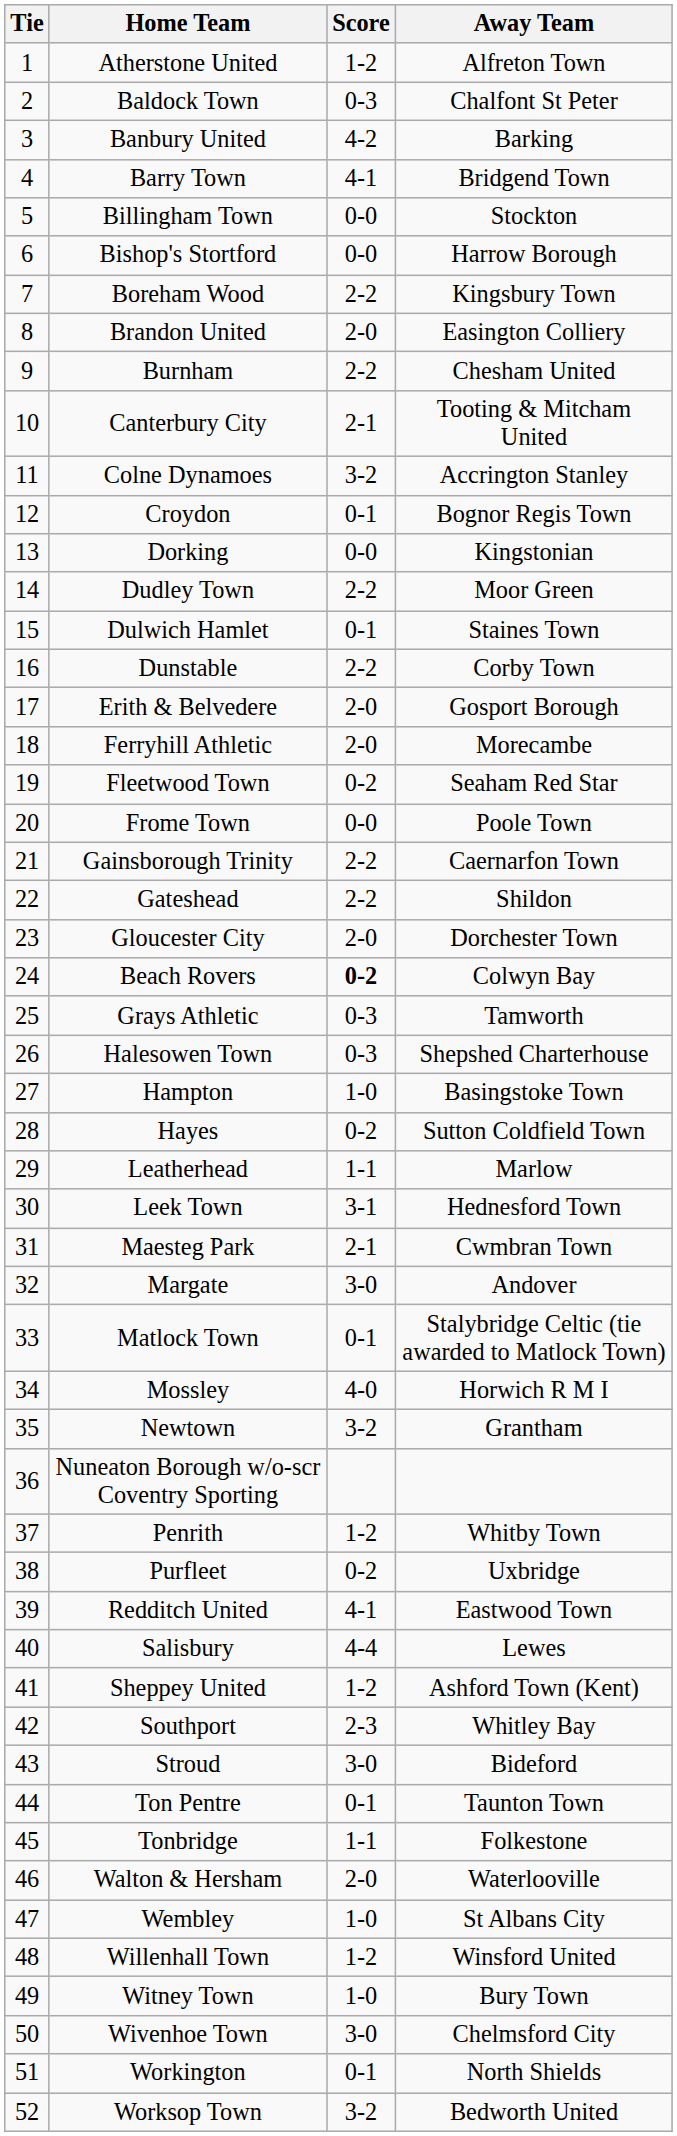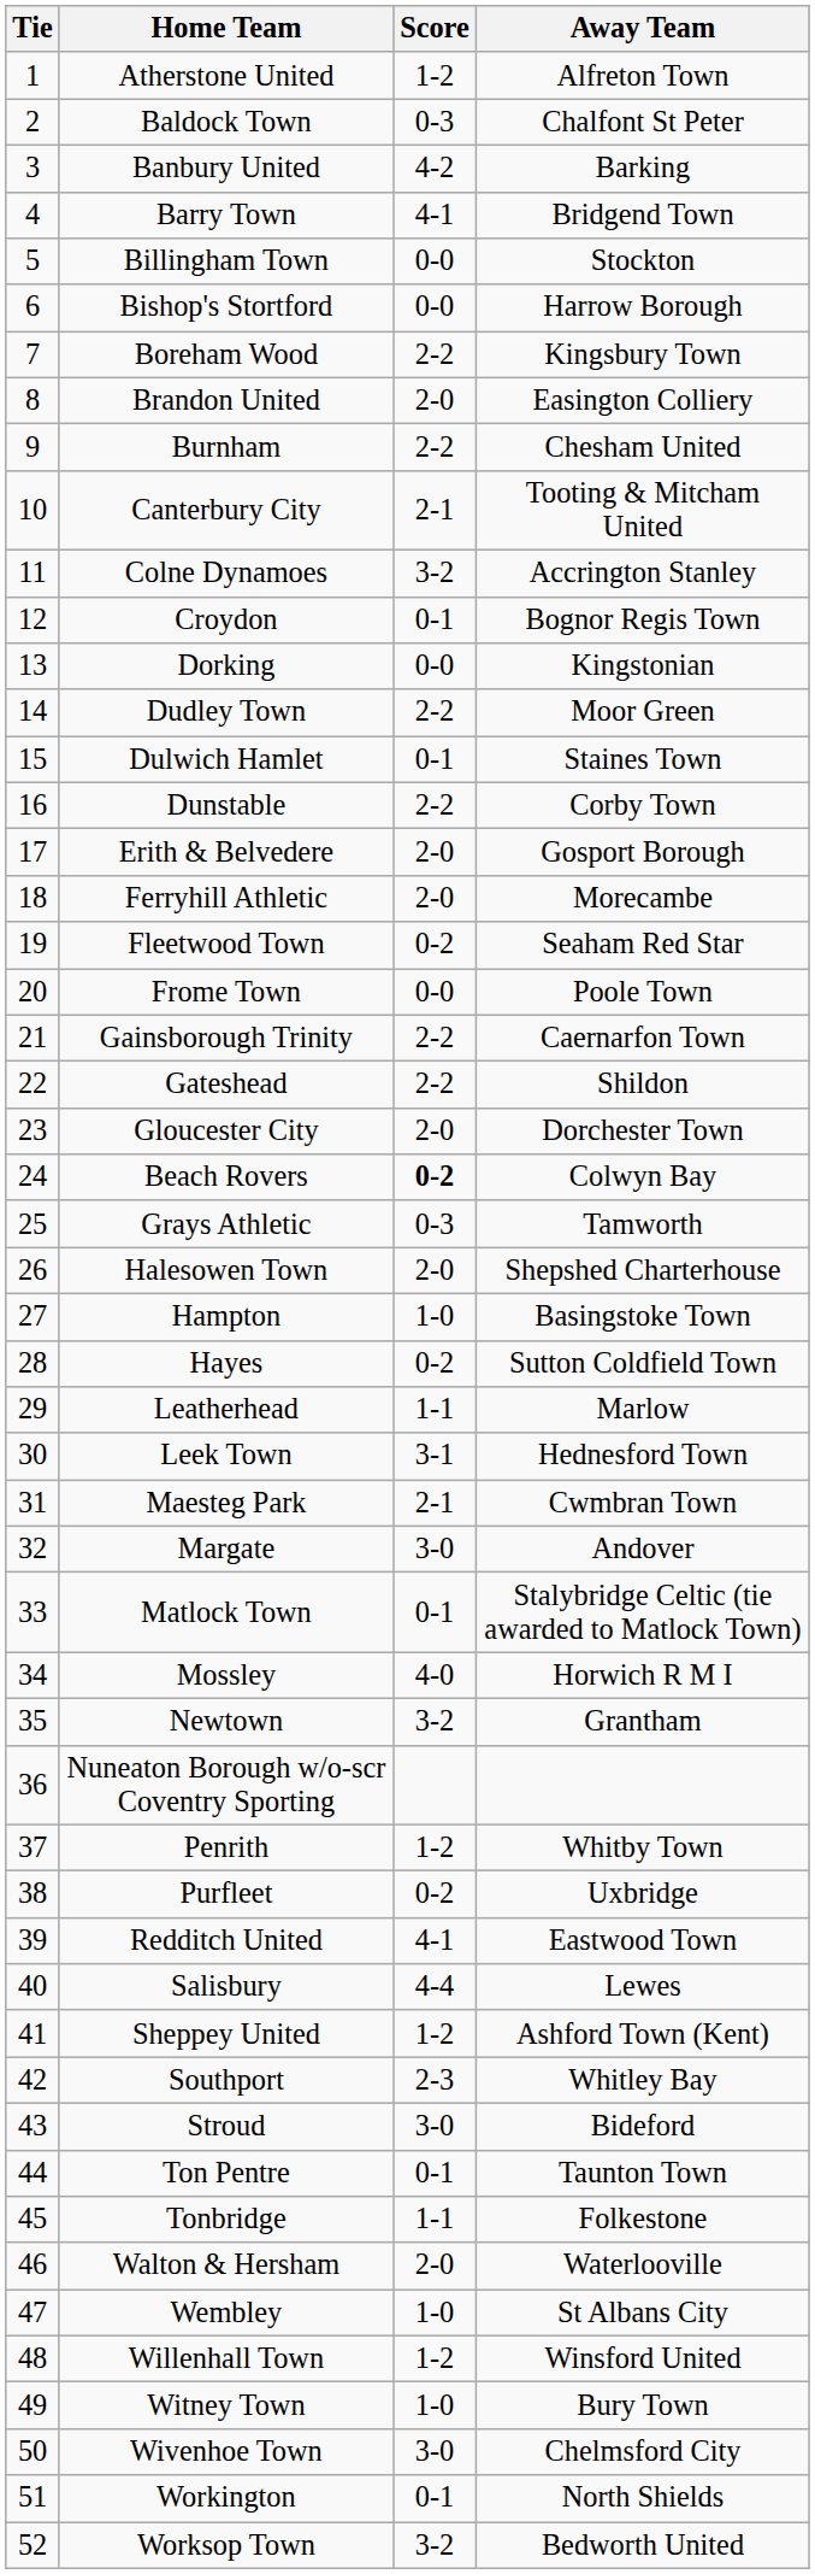Halesowen Town | Score: 0-3 -> 2-0
